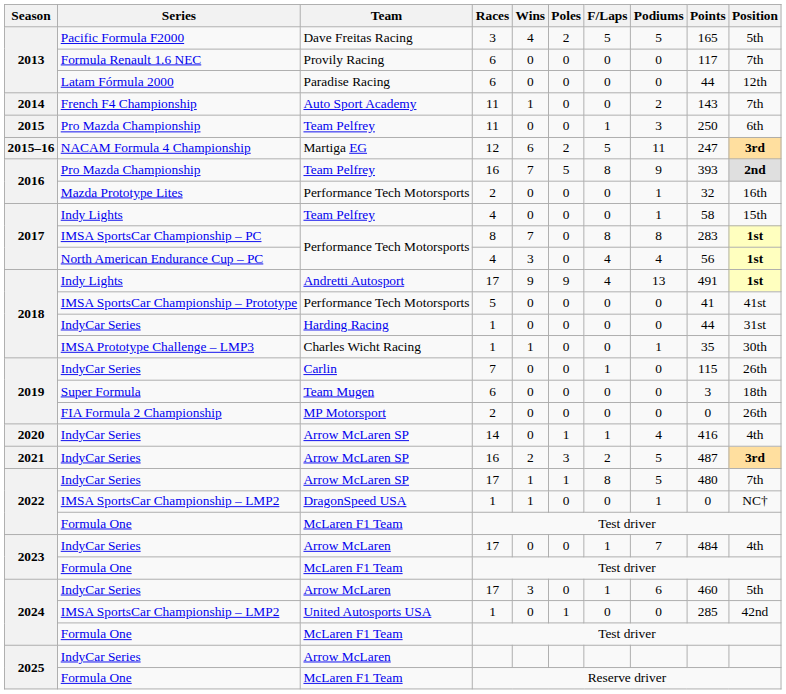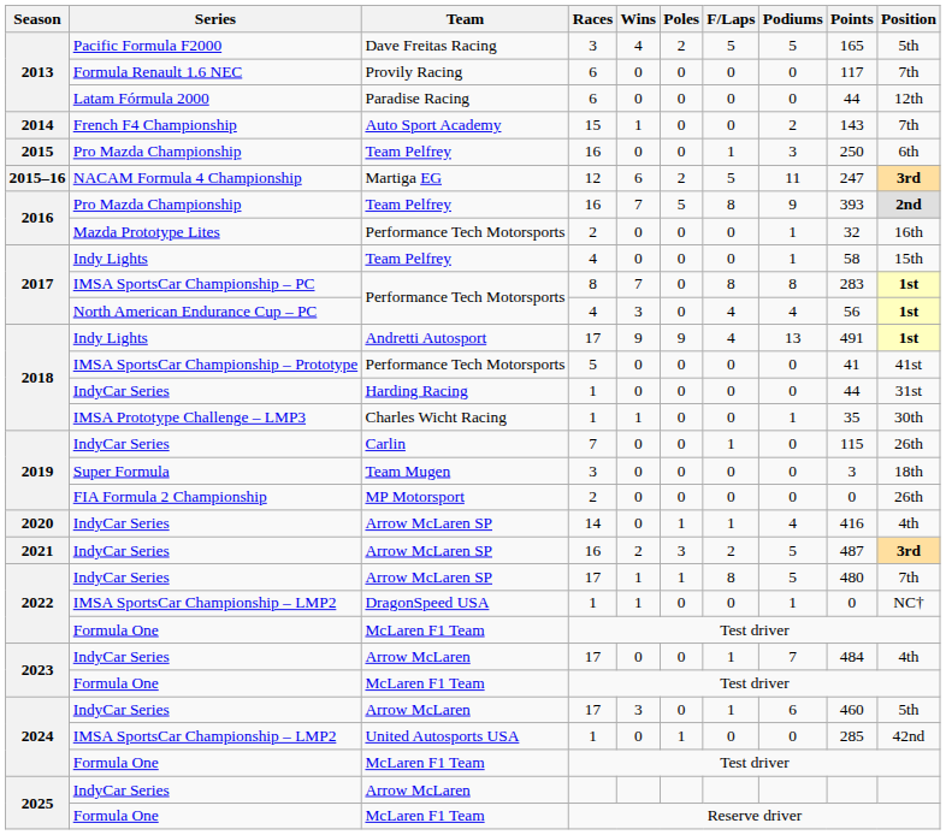Auto Sport Academy | Races: 11 -> 15
2015 / Team Pelfrey | Races: 11 -> 16
Team Mugen | Races: 6 -> 3
